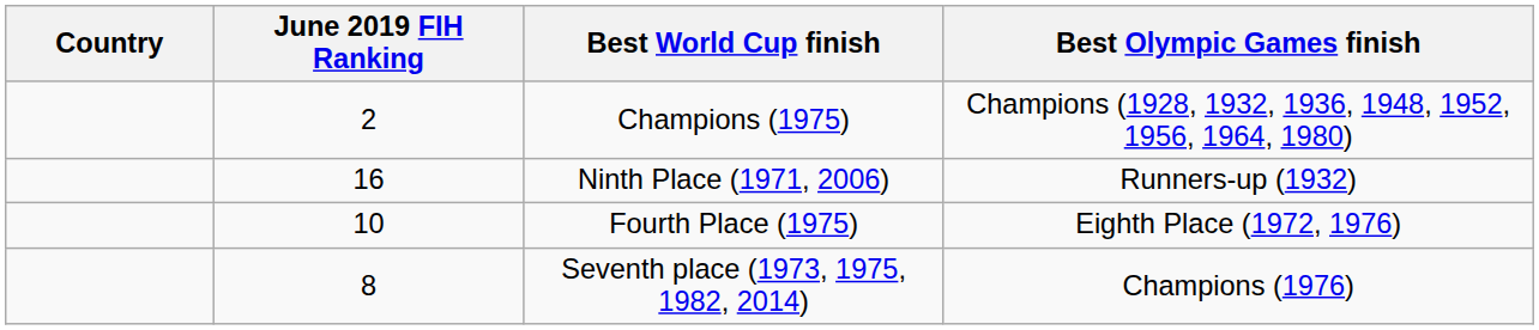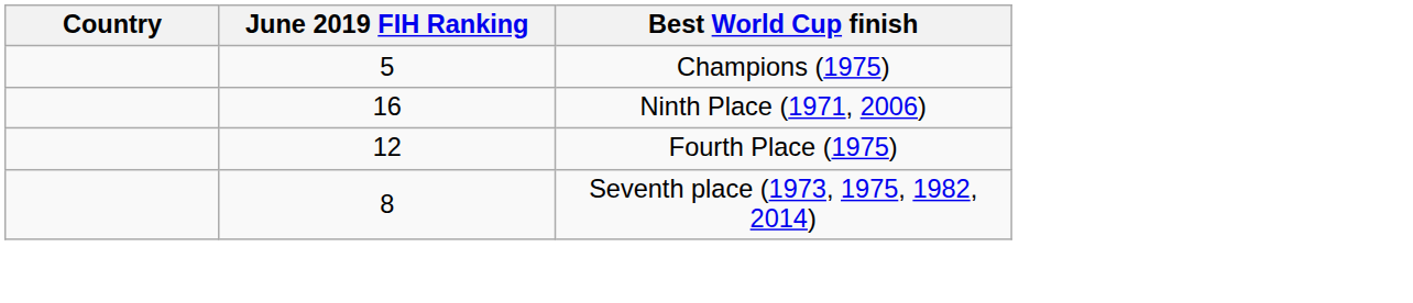- column: Best Olympic Games finish | Champions (1928, 1932, 1936, 1948, 1952, 1956, 1964, 1980) | Runners-up (1932) | Eighth Place (1972, 1976) | Champions (1976)
Champions (1975) | June 2019 FIH Ranking: 2 -> 5
Fourth Place (1975) | June 2019 FIH Ranking: 10 -> 12
